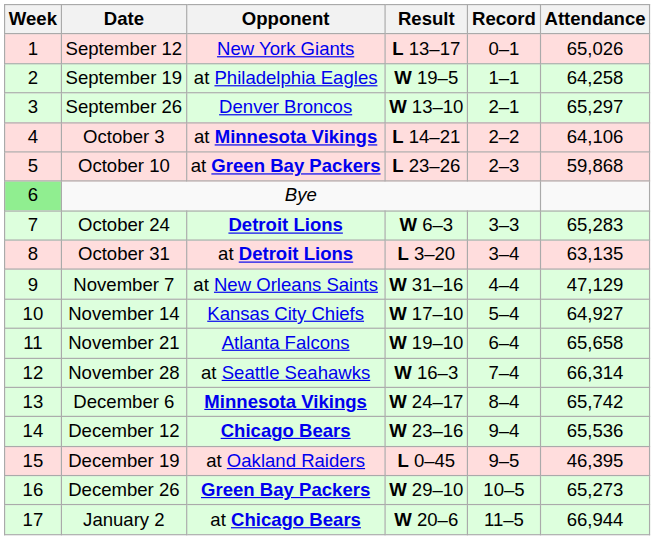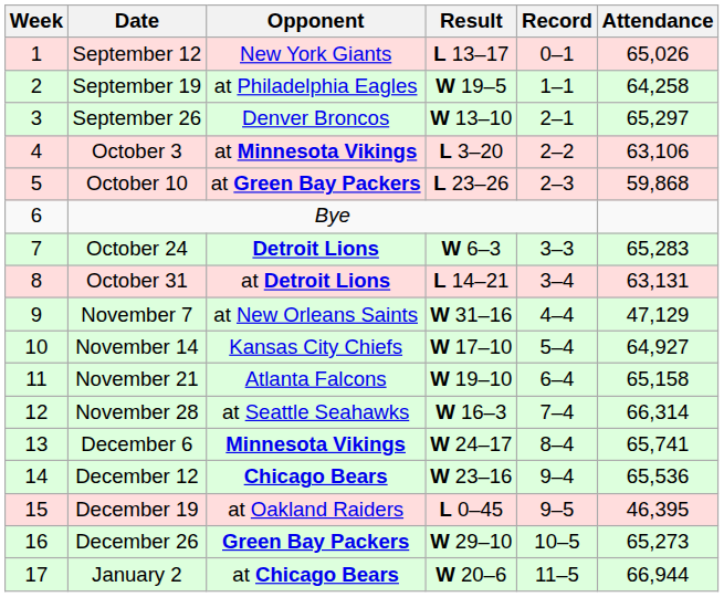October 3 | Result: L 14–21 -> L 3–20
October 3 | Attendance: 64,106 -> 63,106
Bye | Week: lightgreen background -> no background
October 31 | Result: L 3–20 -> L 14–21
October 31 | Attendance: 63,135 -> 63,131
November 21 | Attendance: 65,658 -> 65,158
December 6 | Attendance: 65,742 -> 65,741
